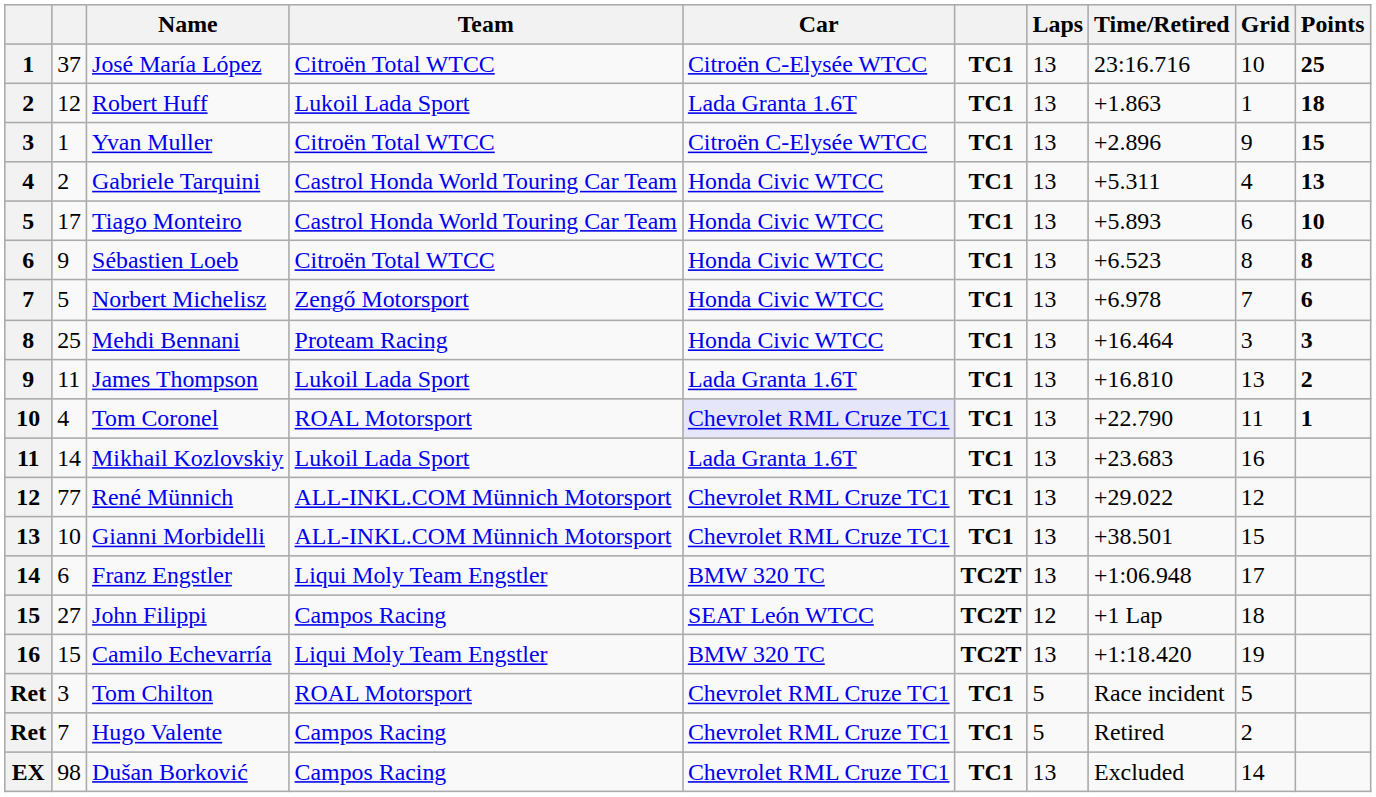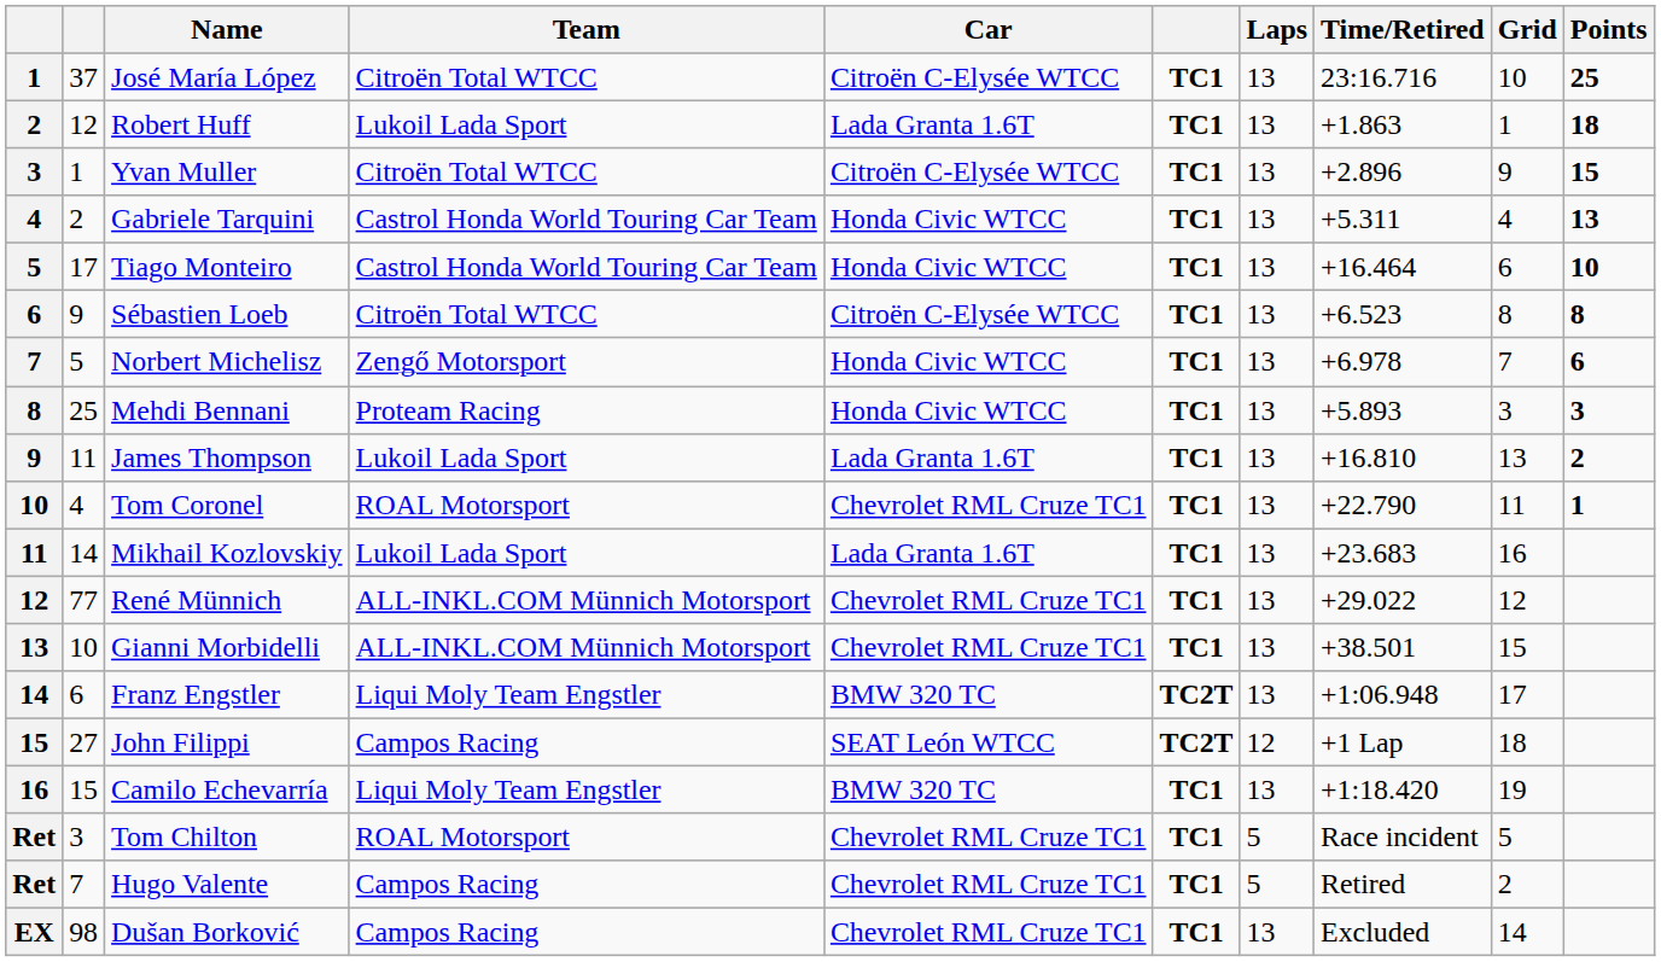Tiago Monteiro | Time/Retired: +5.893 -> +16.464
Sébastien Loeb | Car: Honda Civic WTCC -> Citroën C-Elysée WTCC
Mehdi Bennani | Time/Retired: +16.464 -> +5.893
Tom Coronel | Car: lavender background -> no background
Camilo Echevarría | column 6: TC2T -> TC1
